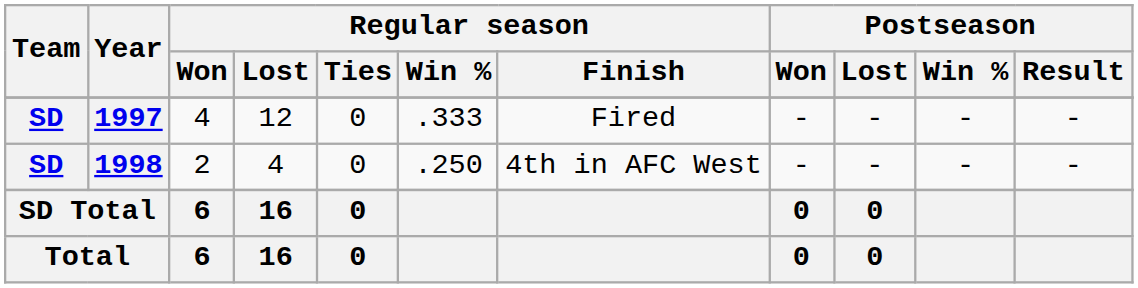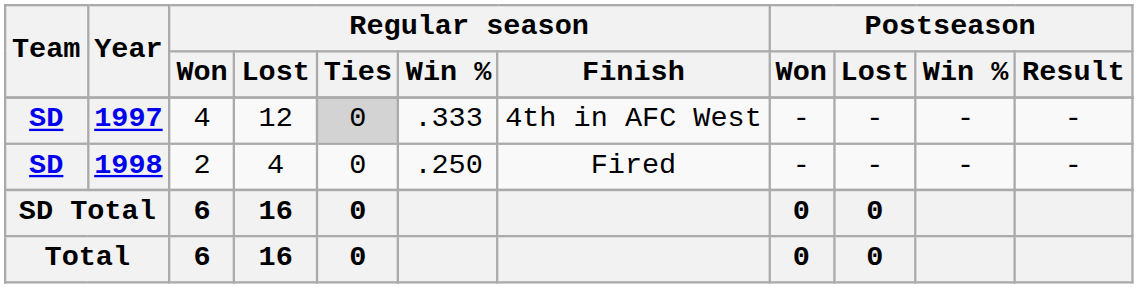1997 | Regular season / Ties: no background -> lightgrey background
1997 | Regular season / Finish: Fired -> 4th in AFC West
1998 | Regular season / Finish: 4th in AFC West -> Fired
